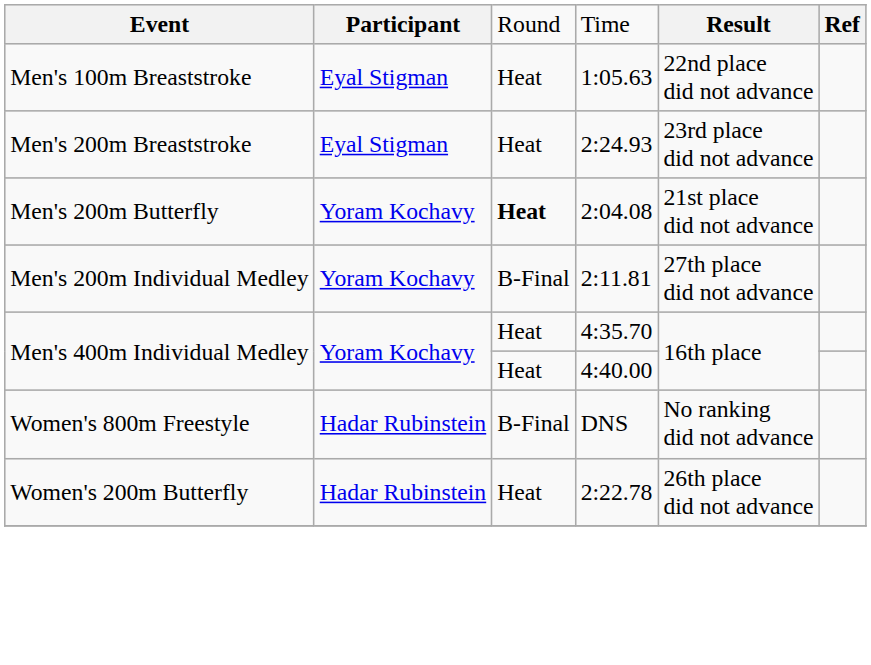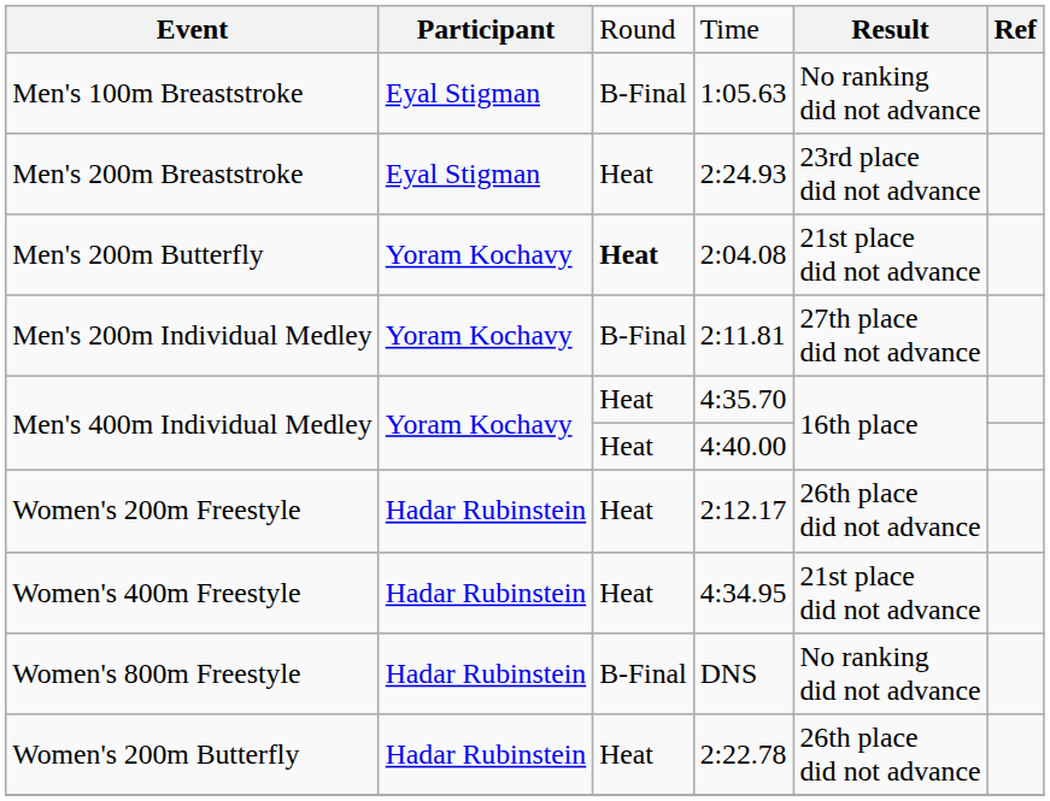Men's 100m Breaststroke | column 3: Heat -> B-Final
Men's 100m Breaststroke | column 5: 22nd place did not advance -> No ranking did not advance
+ row: Women's 200m Freestyle | Hadar Rubinstein | Heat | 2:12.17 | 26th place did not advance
+ row: Women's 400m Freestyle | Hadar Rubinstein | Heat | 4:34.95 | 21st place did not advance
